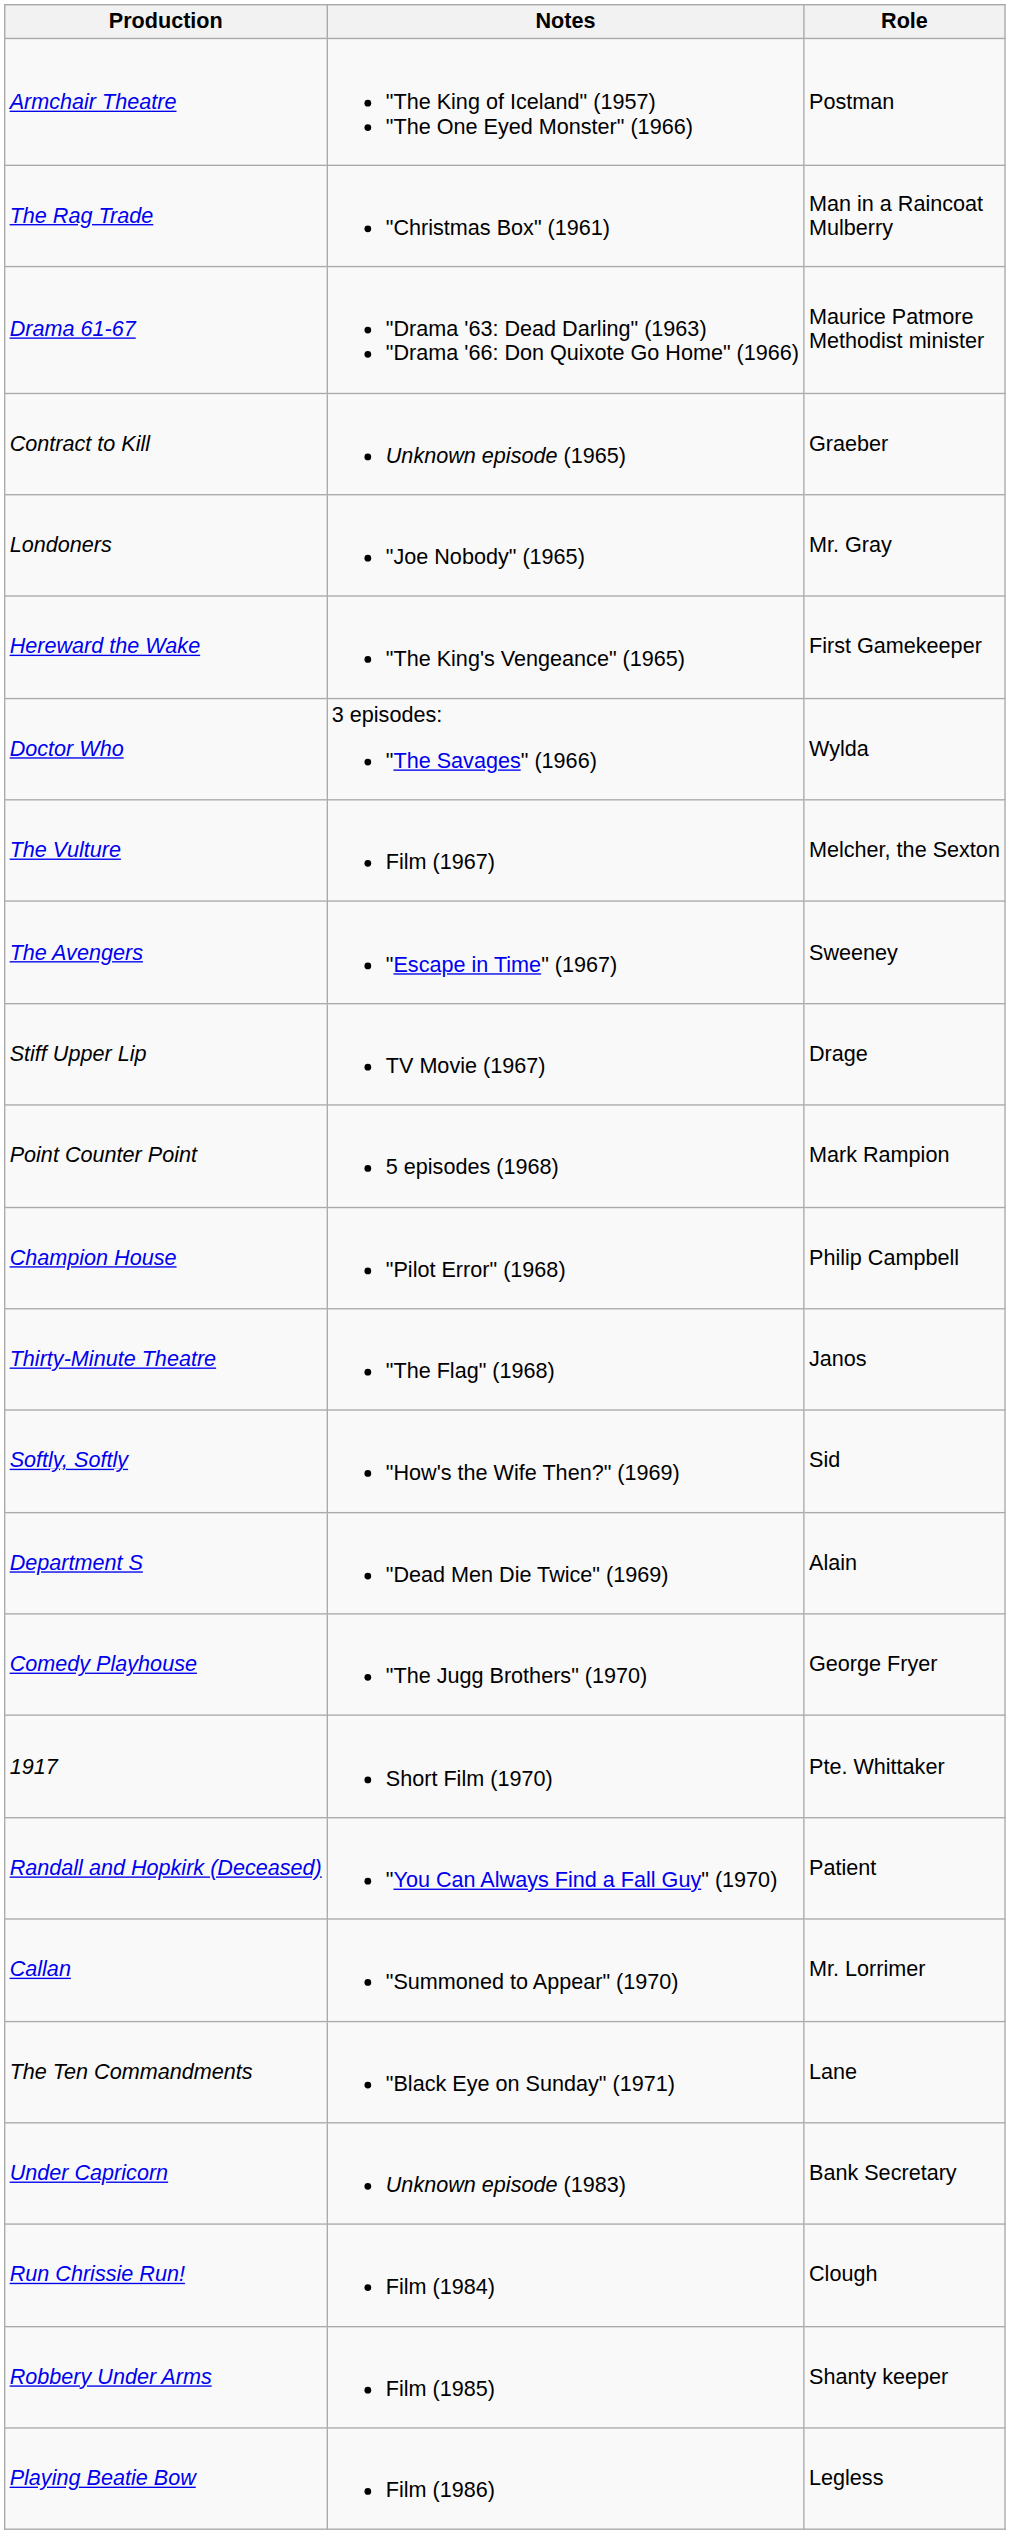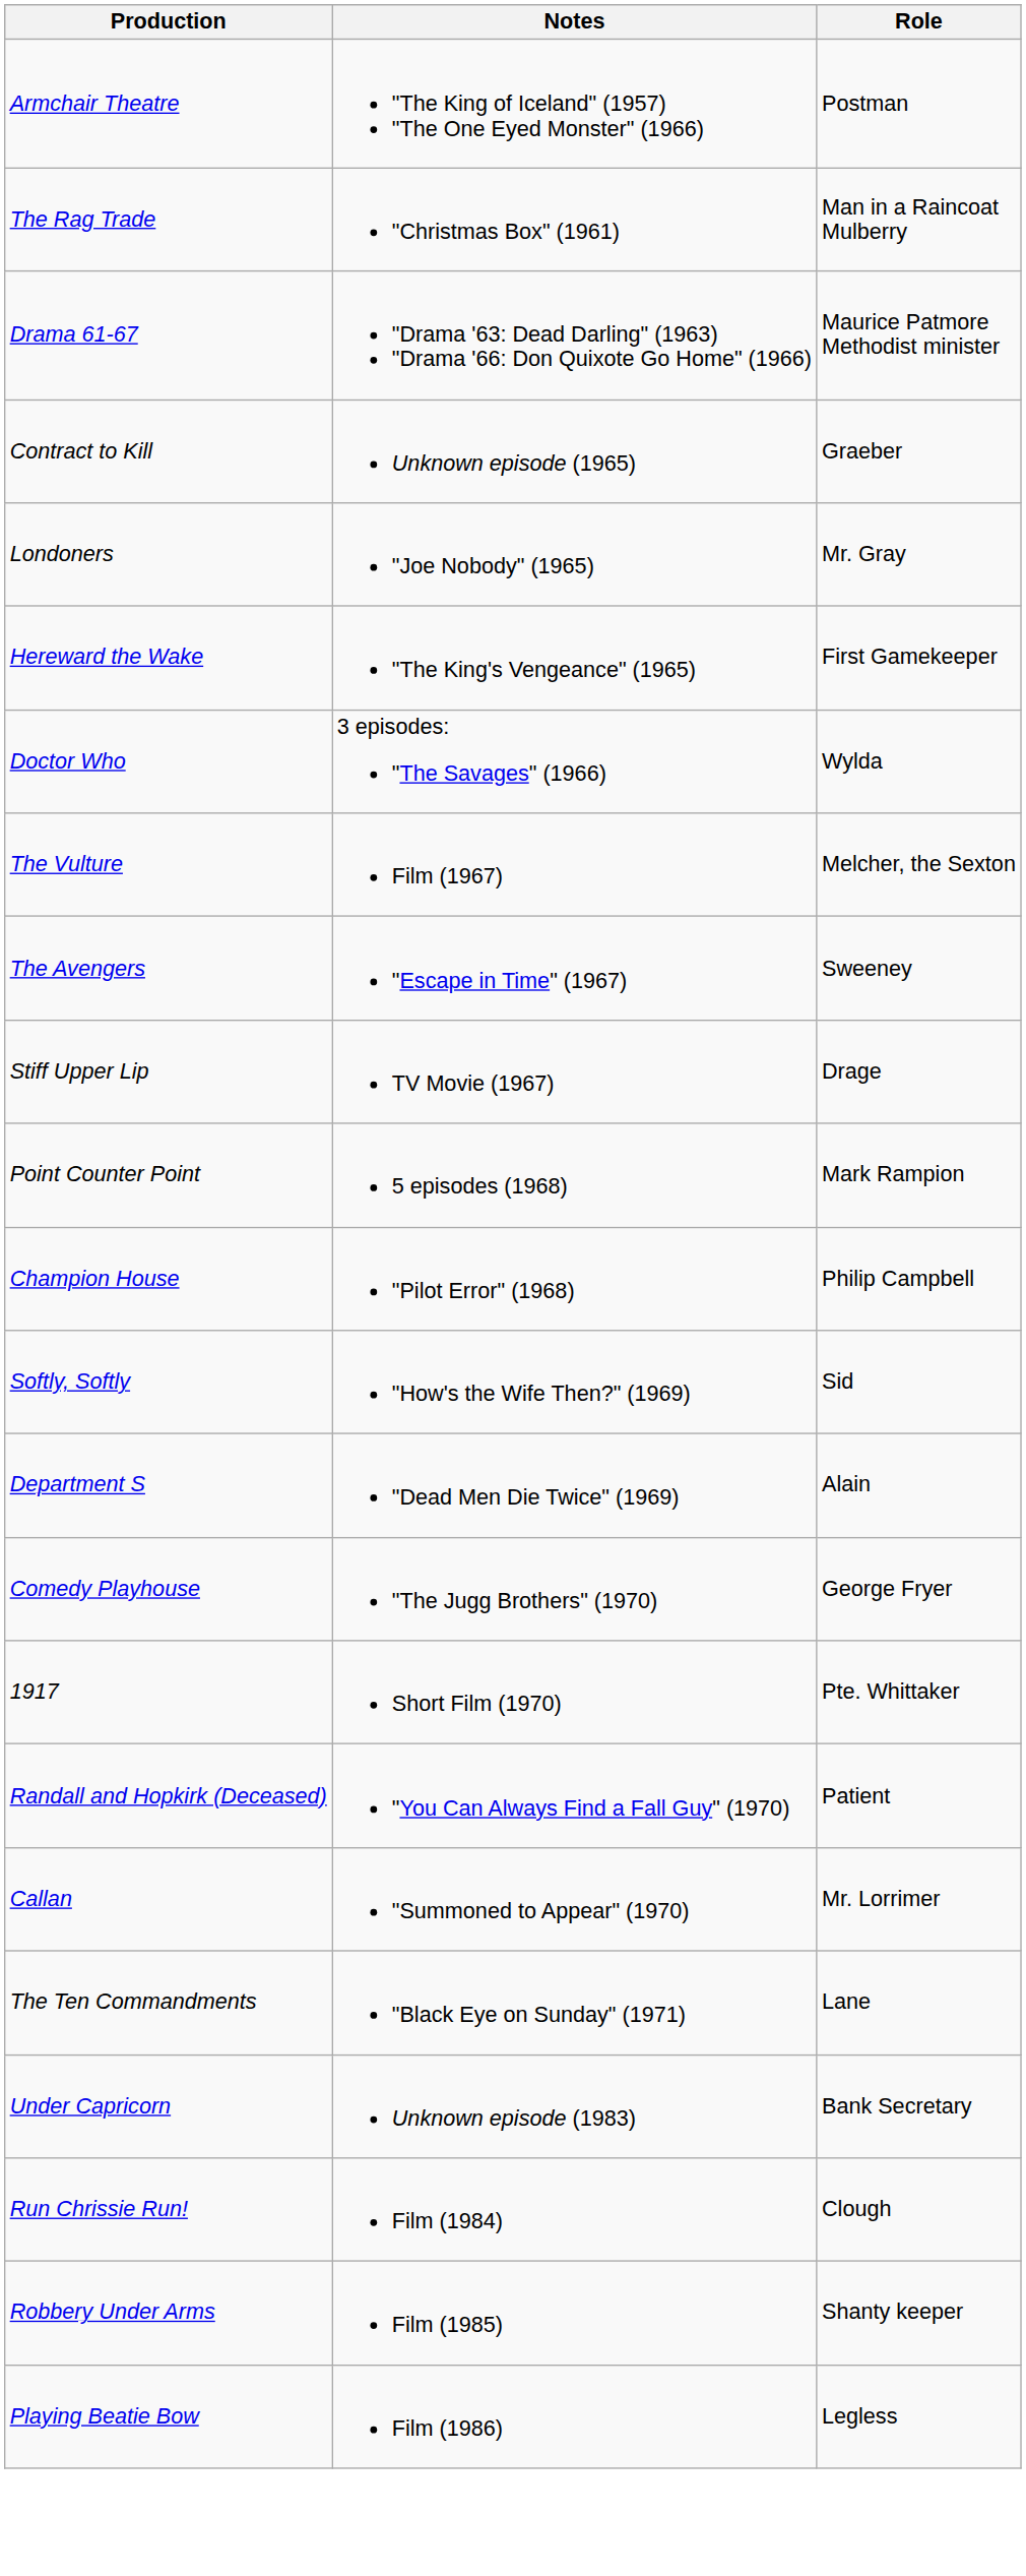- row: Thirty-Minute Theatre | "The Flag" (1968) | Janos
